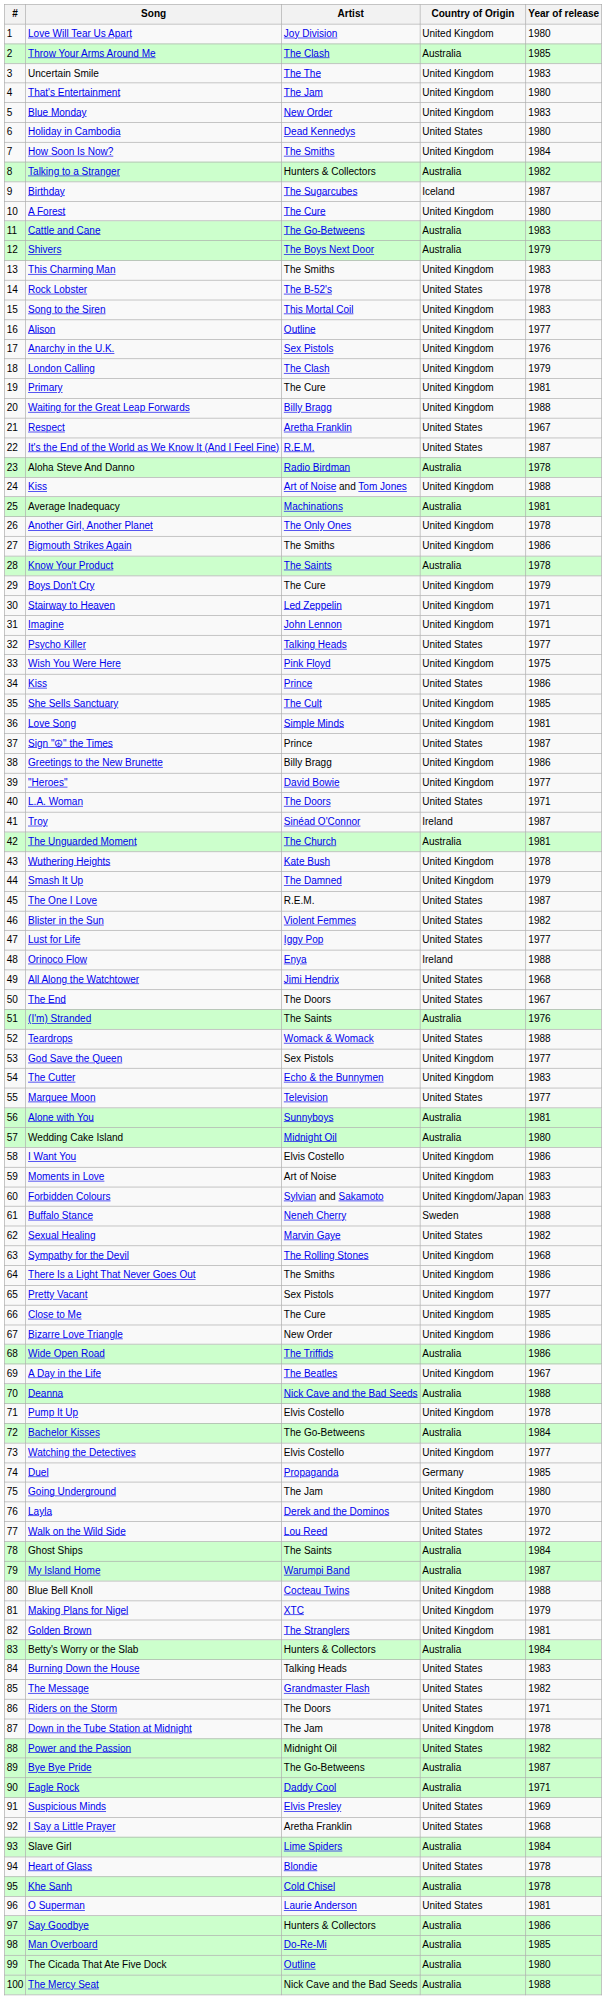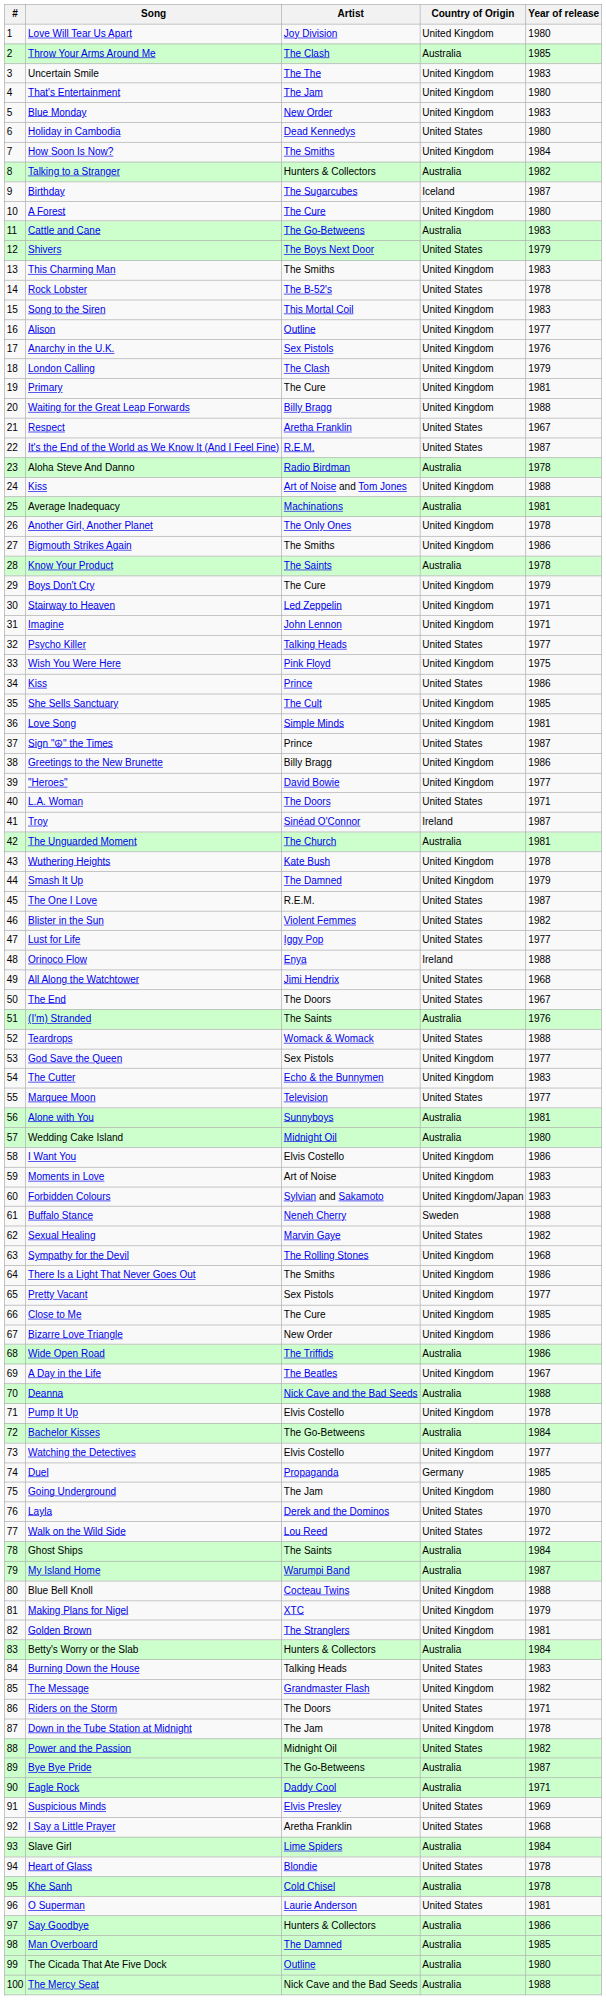Shivers | Country of Origin: Australia -> United States
The Message | Country of Origin: United States -> United Kingdom
Man Overboard | Artist: Do-Re-Mi -> The Damned
